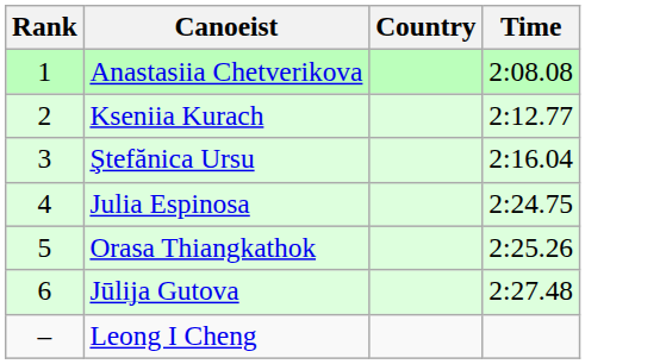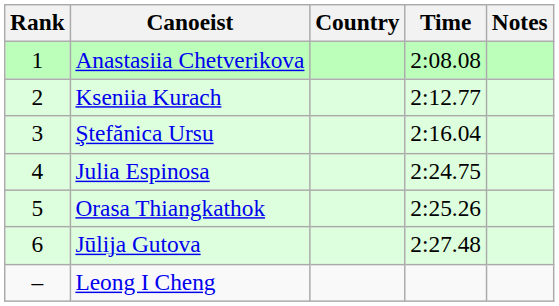+ column: Notes
